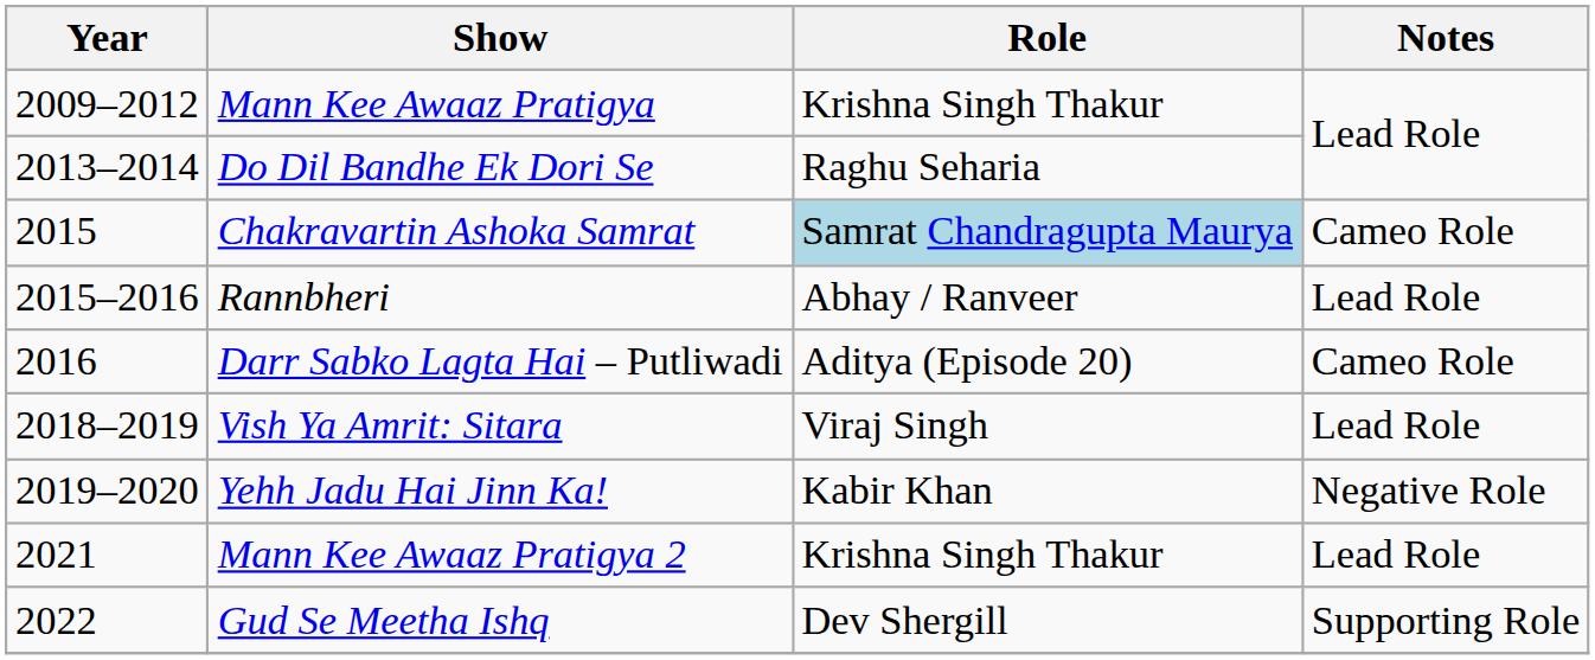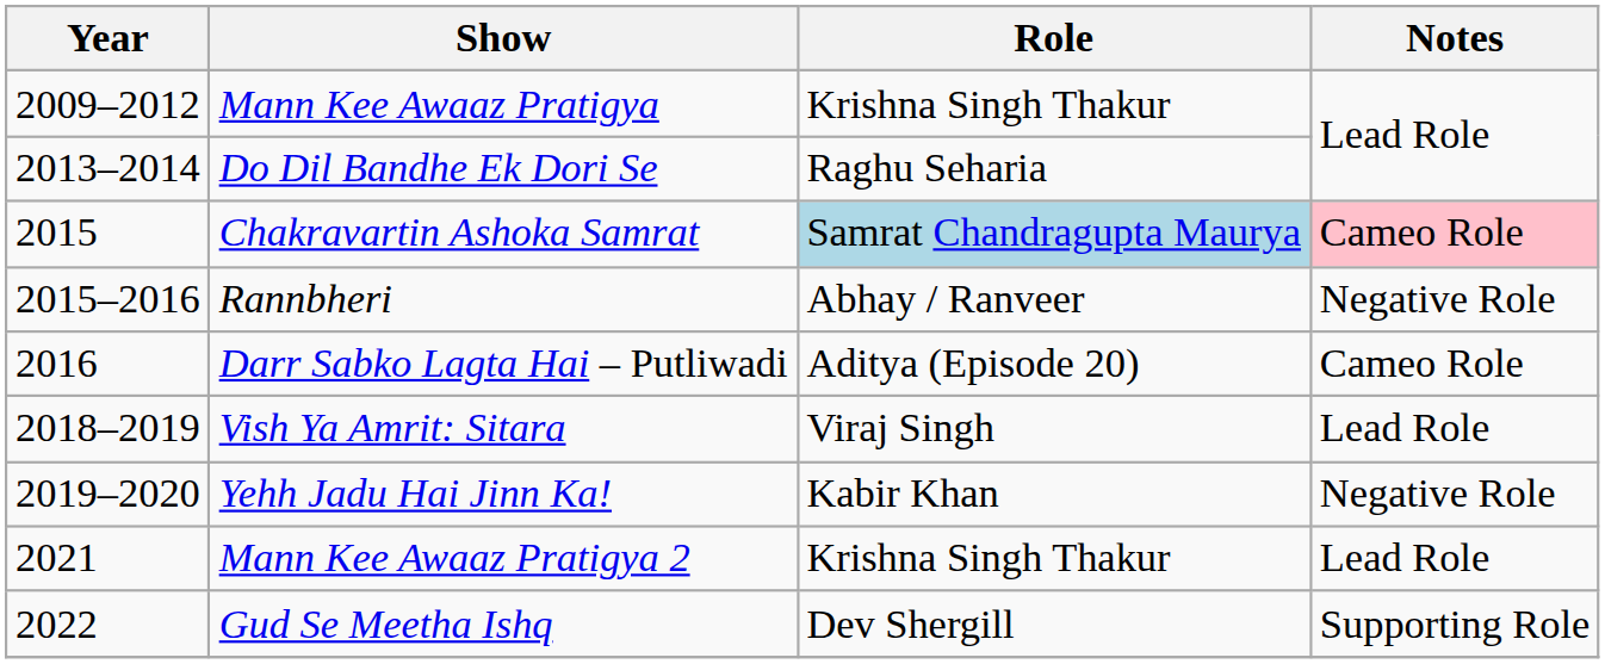Chakravartin Ashoka Samrat | Notes: no background -> pink background
Rannbheri | Notes: Lead Role -> Negative Role
